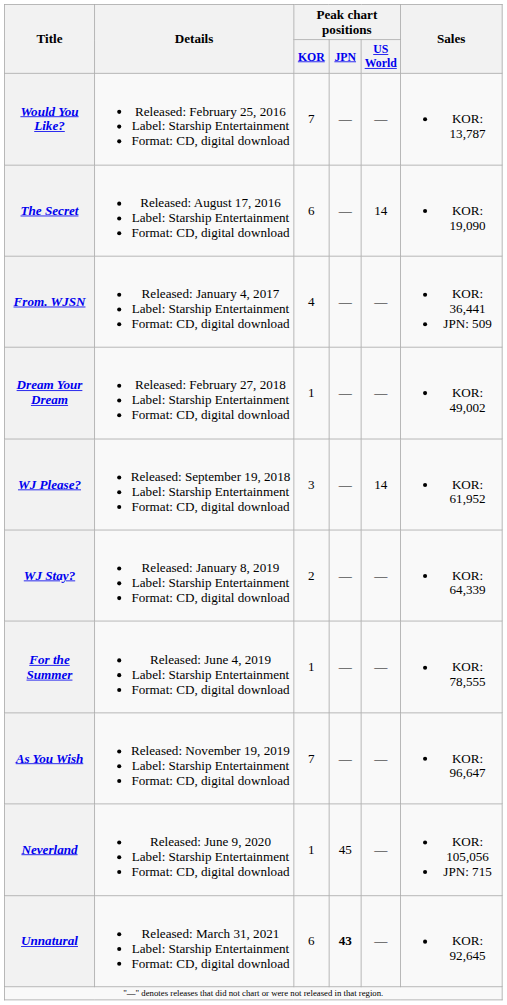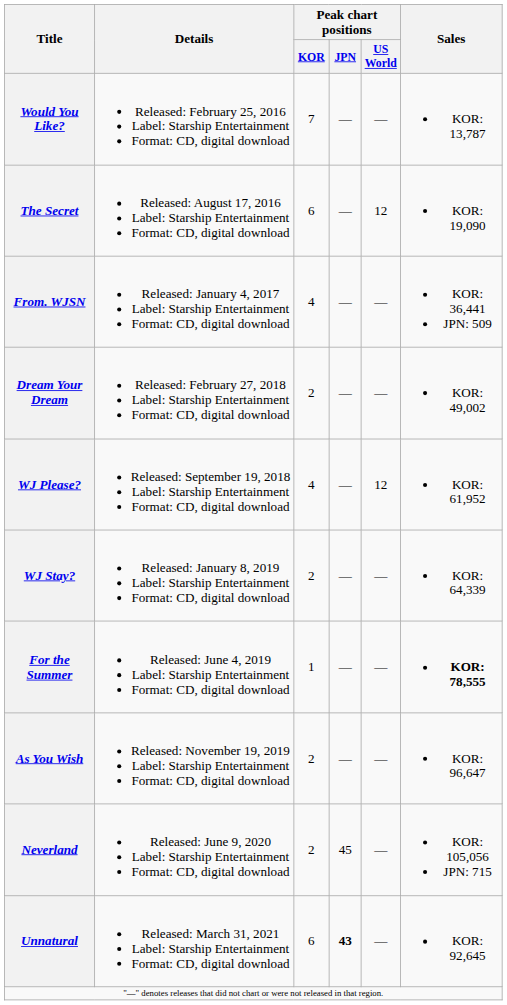The Secret | Peak chart positions / US World: 14 -> 12
Dream Your Dream | Peak chart positions / KOR: 1 -> 2
WJ Please? | Peak chart positions / KOR: 3 -> 4
WJ Please? | Peak chart positions / US World: 14 -> 12
For the Summer | Sales: normal -> bold
As You Wish | Peak chart positions / KOR: 7 -> 2
Neverland | Peak chart positions / KOR: 1 -> 2
